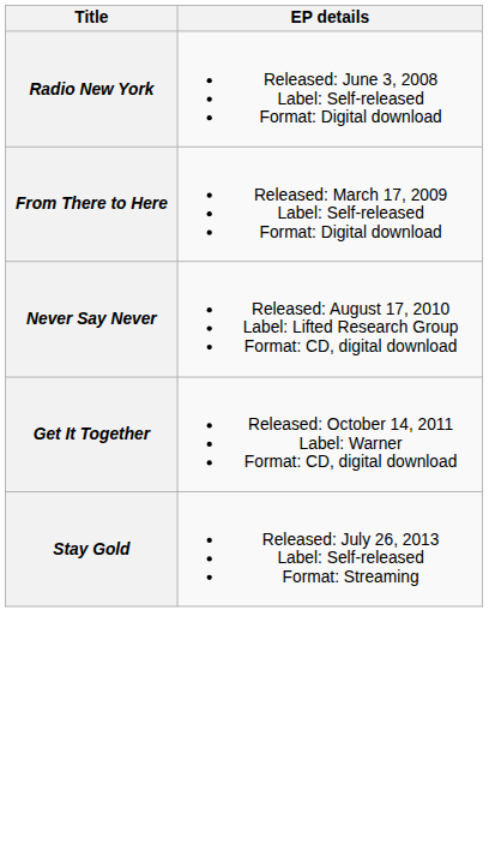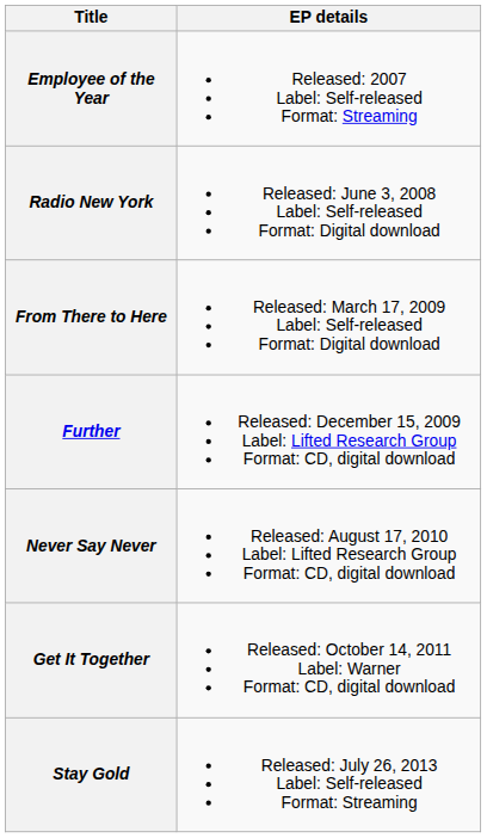+ row: Employee of the Year | Released: 2007 Label: Self-released Format: Streaming
+ row: Further | Released: December 15, 2009 Label: Lifted Research Group Format: CD, digital download
